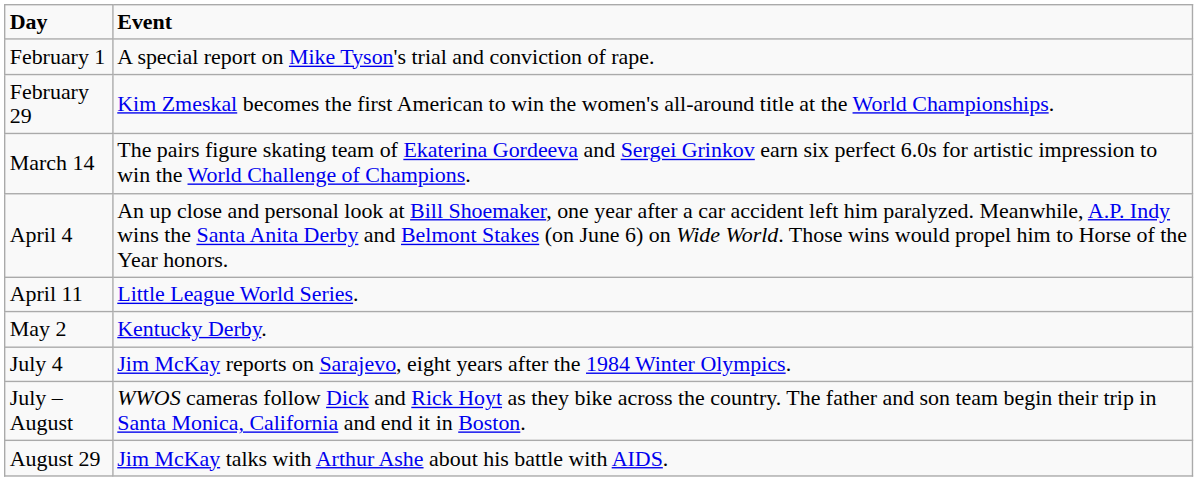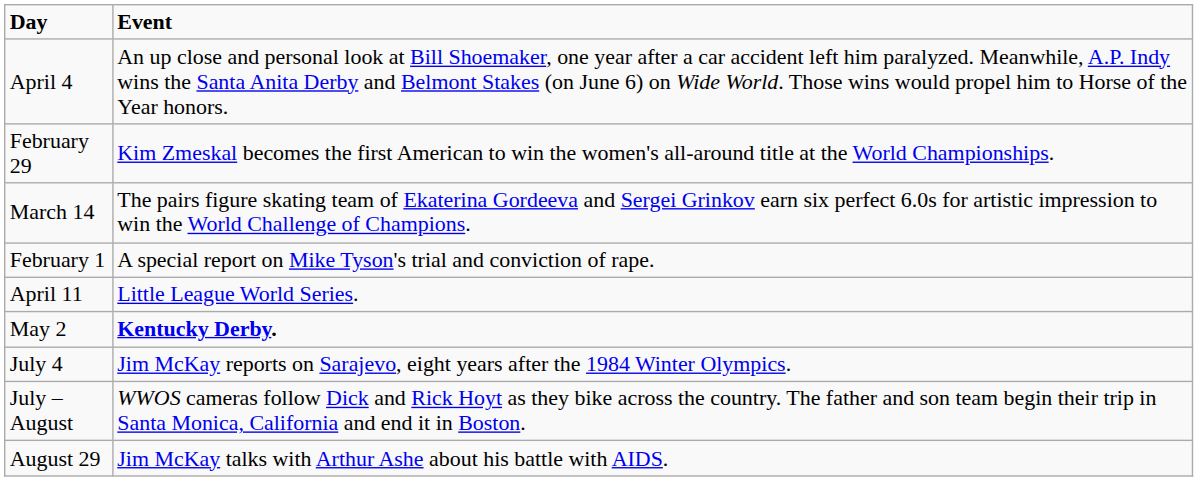rows swapped: February 1 <-> April 4
May 2 | Event: normal -> bold
